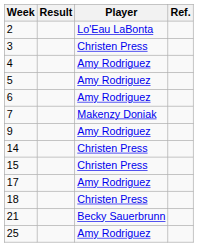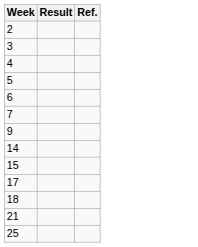- column: Player | Lo'Eau LaBonta | Christen Press | Amy Rodriguez | Amy Rodriguez | Amy Rodriguez | Makenzy Doniak | Amy Rodriguez | Christen Press | Christen Press | Amy Rodriguez | Christen Press | Becky Sauerbrunn | Amy Rodriguez
